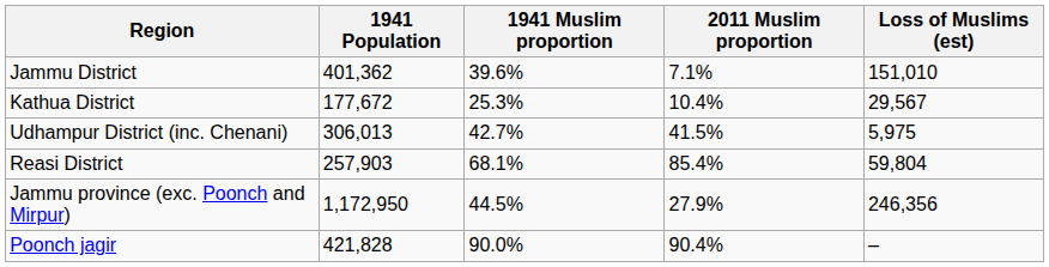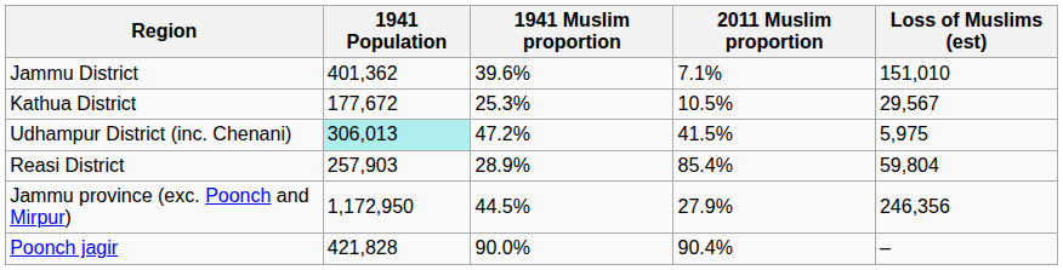Kathua District | 2011 Muslim proportion: 10.4% -> 10.5%
Udhampur District (inc. Chenani) | 1941 Population: no background -> paleturquoise background
Udhampur District (inc. Chenani) | 1941 Muslim proportion: 42.7% -> 47.2%
Reasi District | 1941 Muslim proportion: 68.1% -> 28.9%
